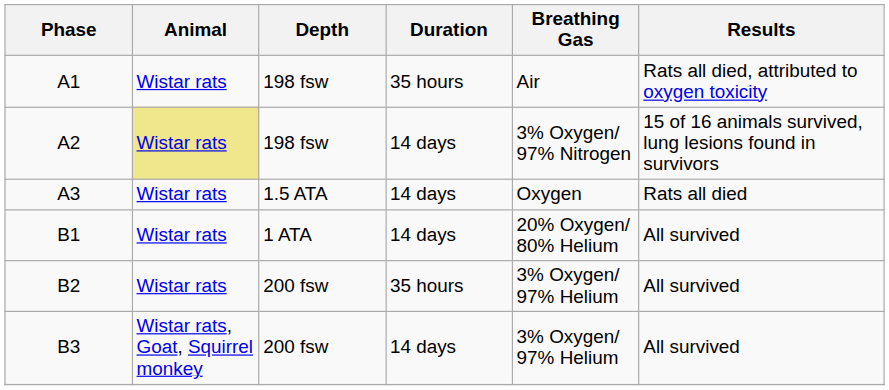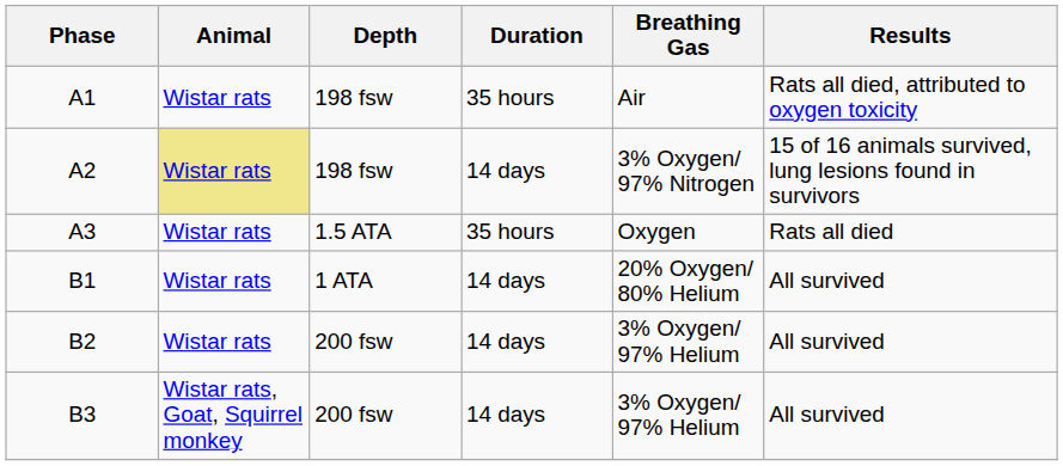A3 | Duration: 14 days -> 35 hours
B2 | Duration: 35 hours -> 14 days
